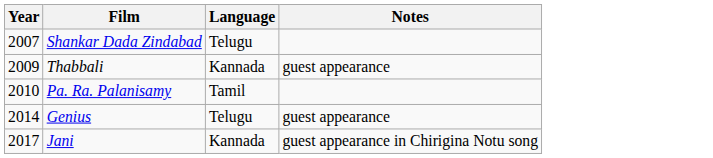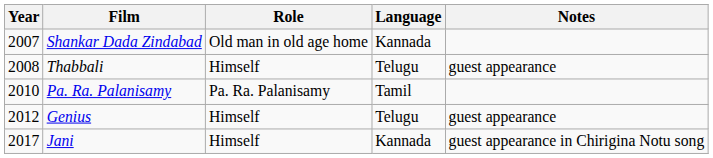+ column: Role | Old man in old age home | Himself | Pa. Ra. Palanisamy | Himself | Himself
Shankar Dada Zindabad | Language: Telugu -> Kannada
Thabbali | Year: 2009 -> 2008
Thabbali | Language: Kannada -> Telugu
Genius | Year: 2014 -> 2012
